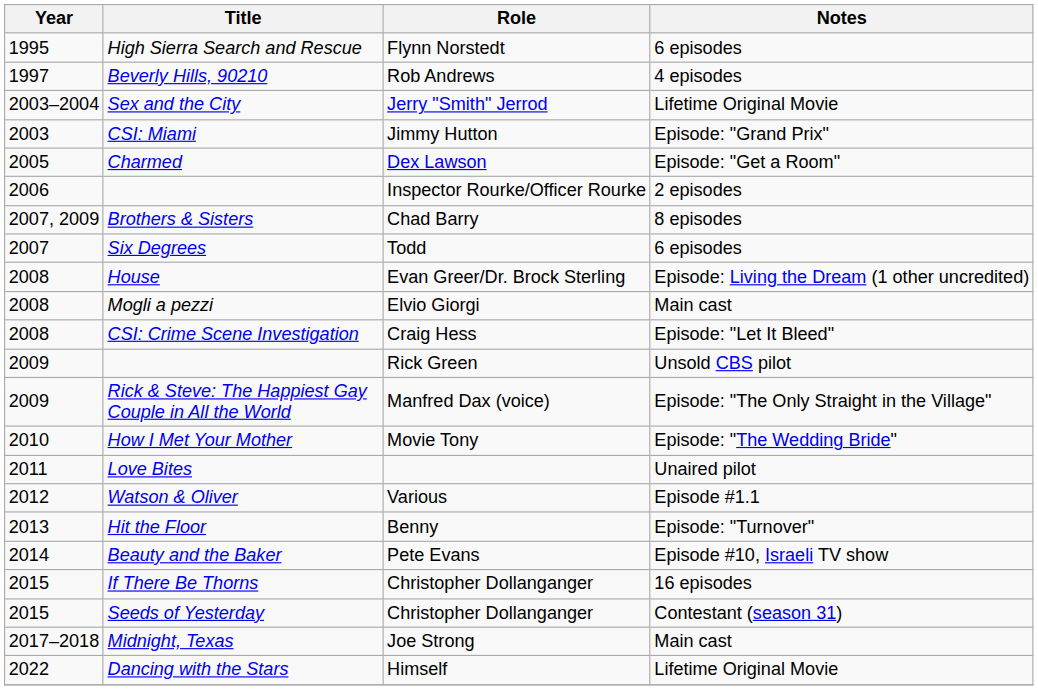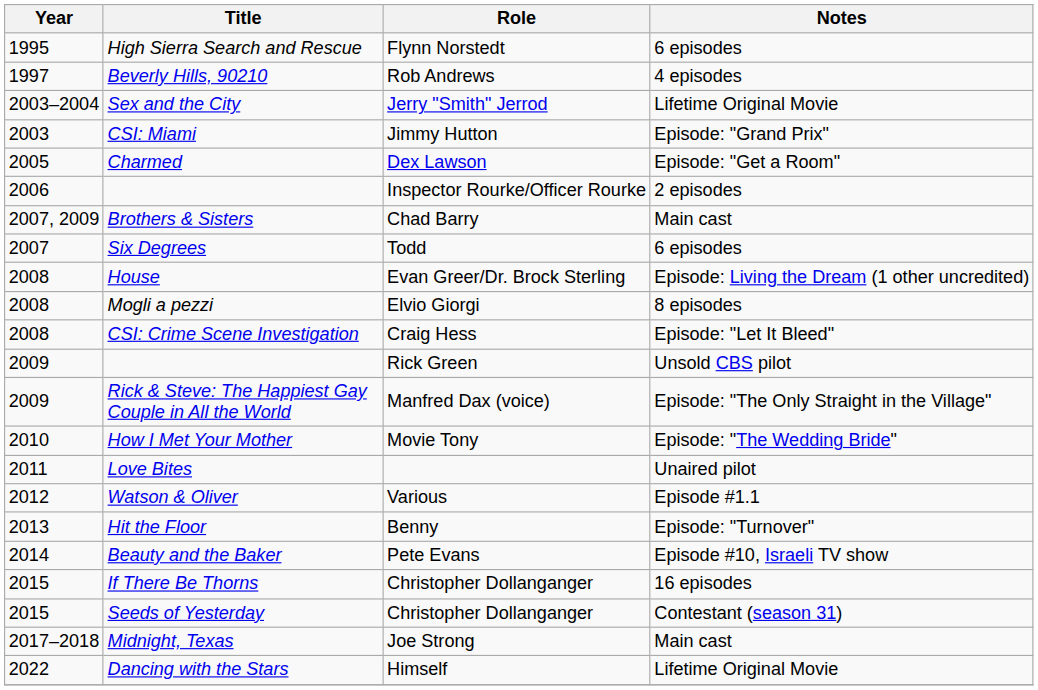Brothers & Sisters | Notes: 8 episodes -> Main cast
Mogli a pezzi | Notes: Main cast -> 8 episodes
